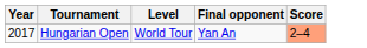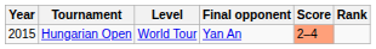+ column: Rank
Hungarian Open | Year: 2017 -> 2015
